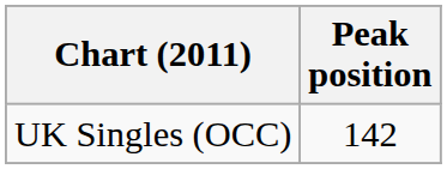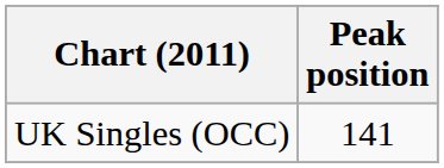UK Singles (OCC) | Peak position: 142 -> 141
